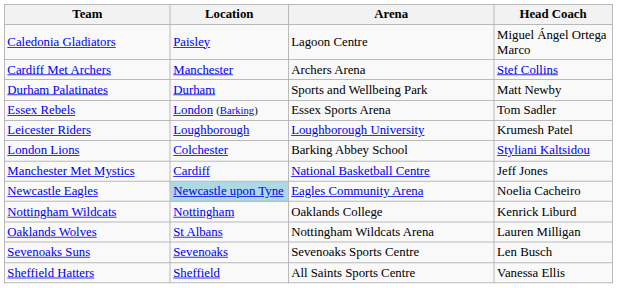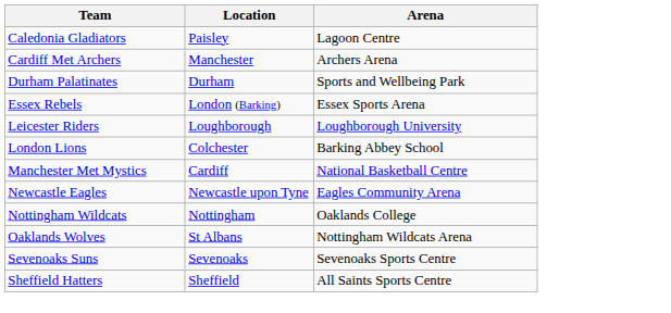- column: Head Coach | Miguel Ángel Ortega Marco | Stef Collins | Matt Newby | Tom Sadler | Krumesh Patel | Styliani Kaltsidou | Jeff Jones | Noelia Cacheiro | Kenrick Liburd | Lauren Milligan | Len Busch | Vanessa Ellis
Newcastle Eagles | Location: lightblue background -> no background
